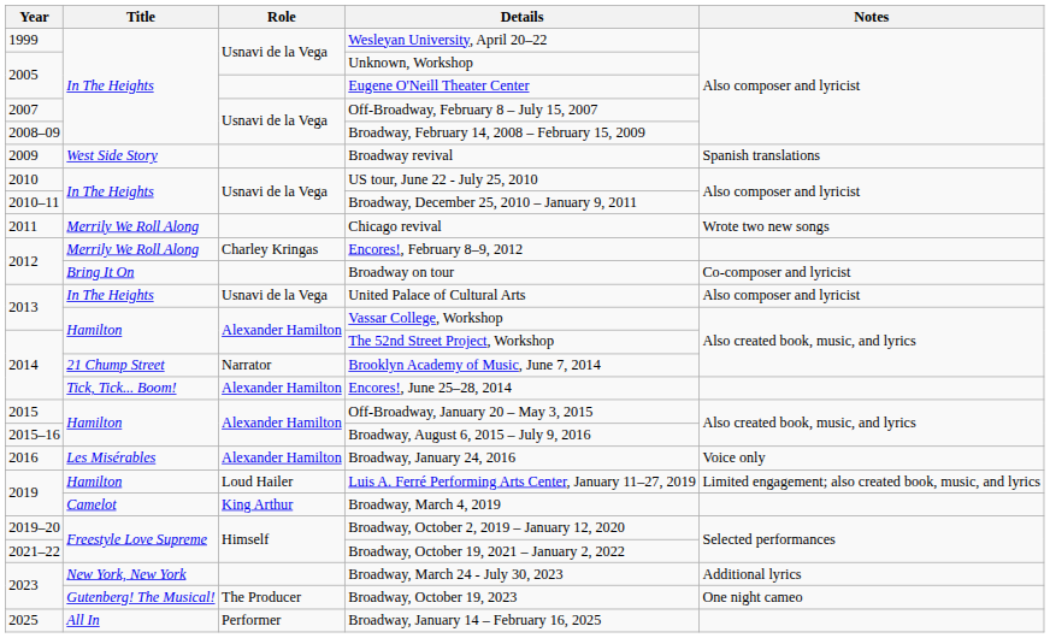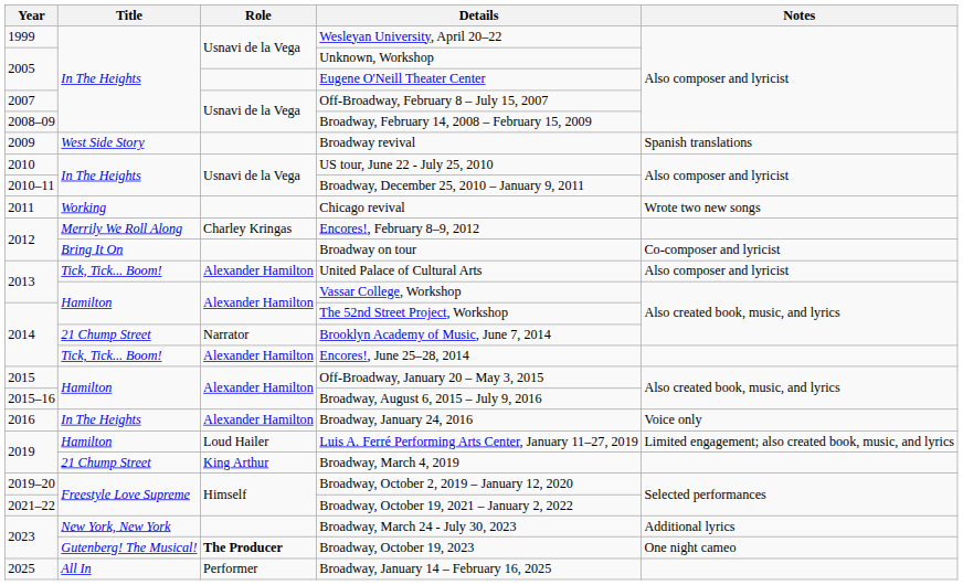Chicago revival | Title: Merrily We Roll Along -> Working
United Palace of Cultural Arts | Title: In The Heights -> Tick, Tick... Boom!
United Palace of Cultural Arts | Role: Usnavi de la Vega -> Alexander Hamilton
Broadway, January 24, 2016 | Title: Les Misérables -> In The Heights
Broadway, March 4, 2019 | Title: Camelot -> 21 Chump Street
Broadway, October 19, 2023 | Role: normal -> bold
